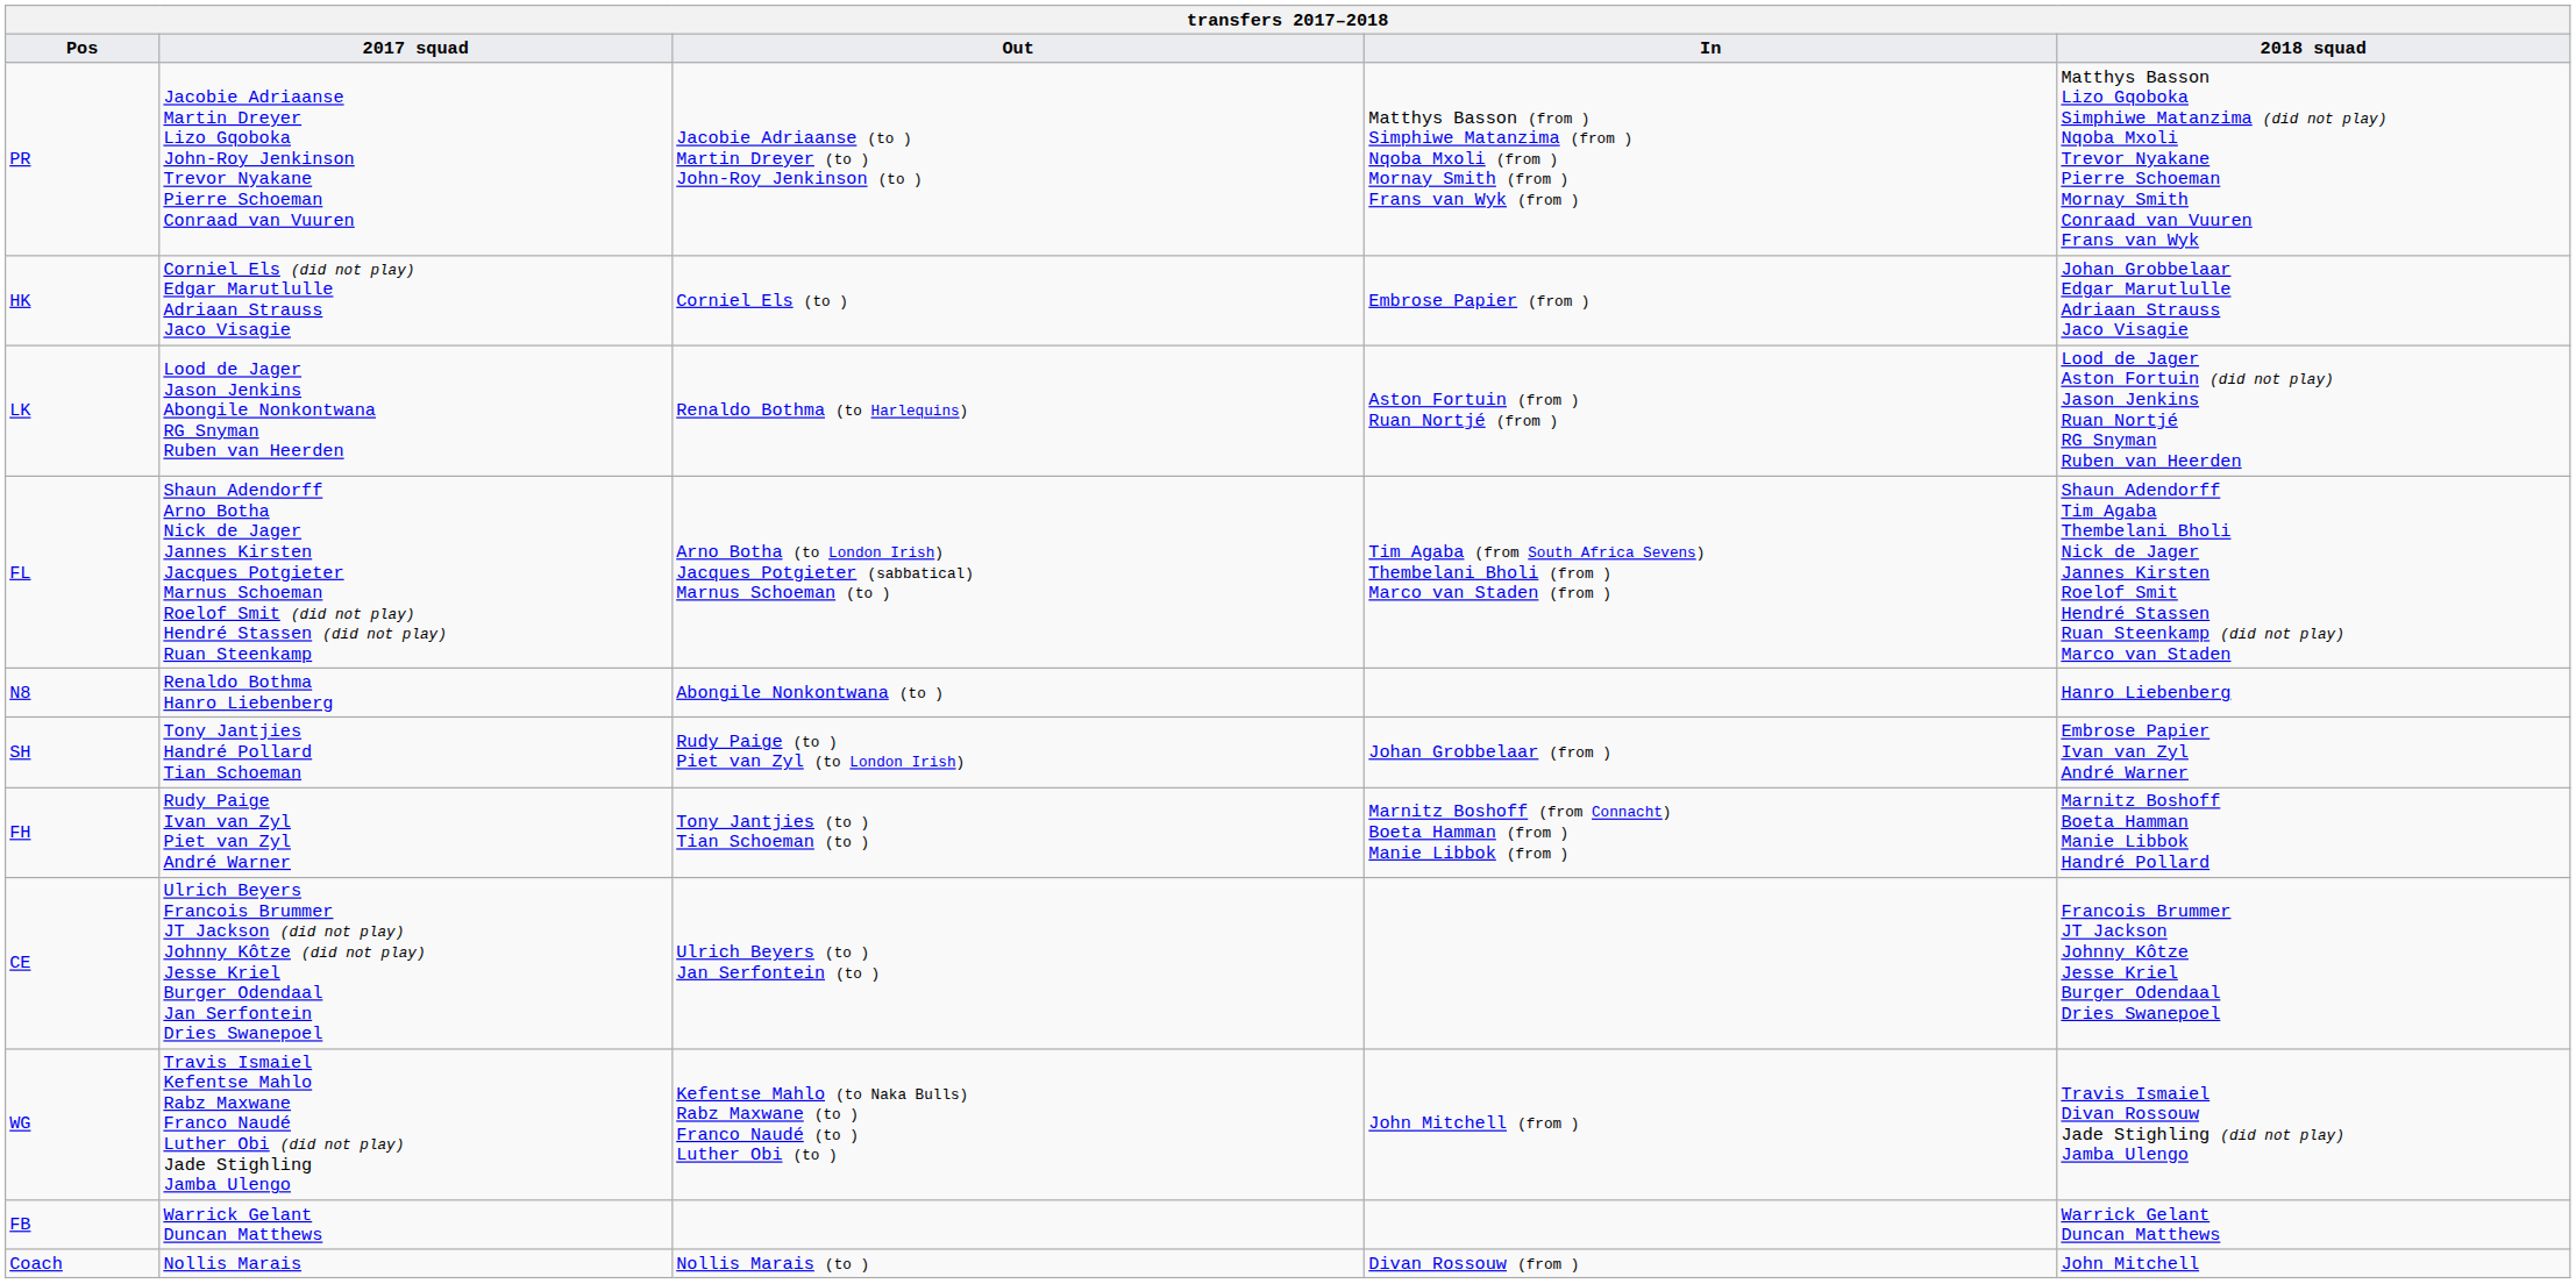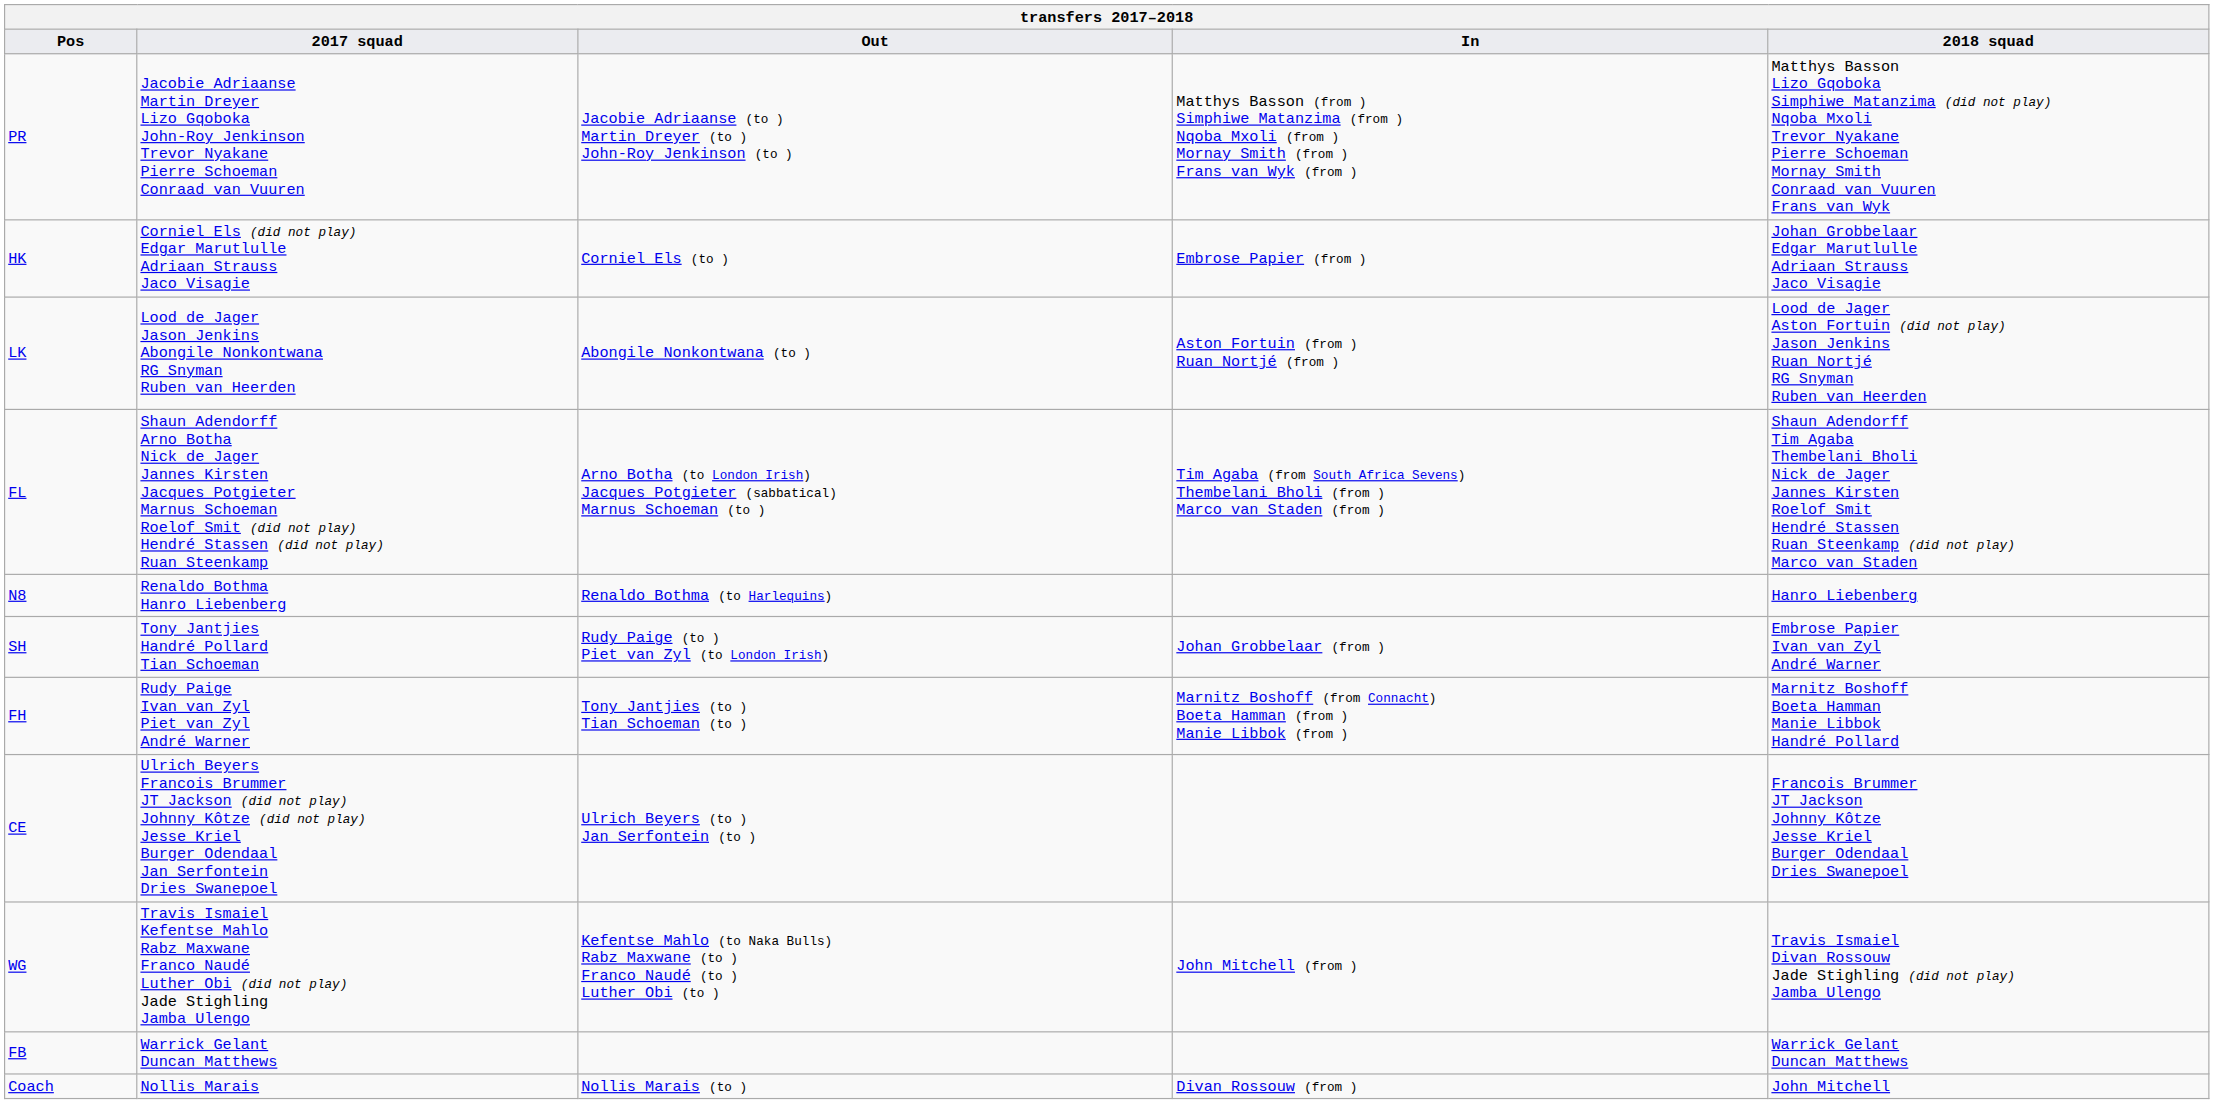LK | Out: Renaldo Bothma (to Harlequins) -> Abongile Nonkontwana (to )
N8 | Out: Abongile Nonkontwana (to ) -> Renaldo Bothma (to Harlequins)
